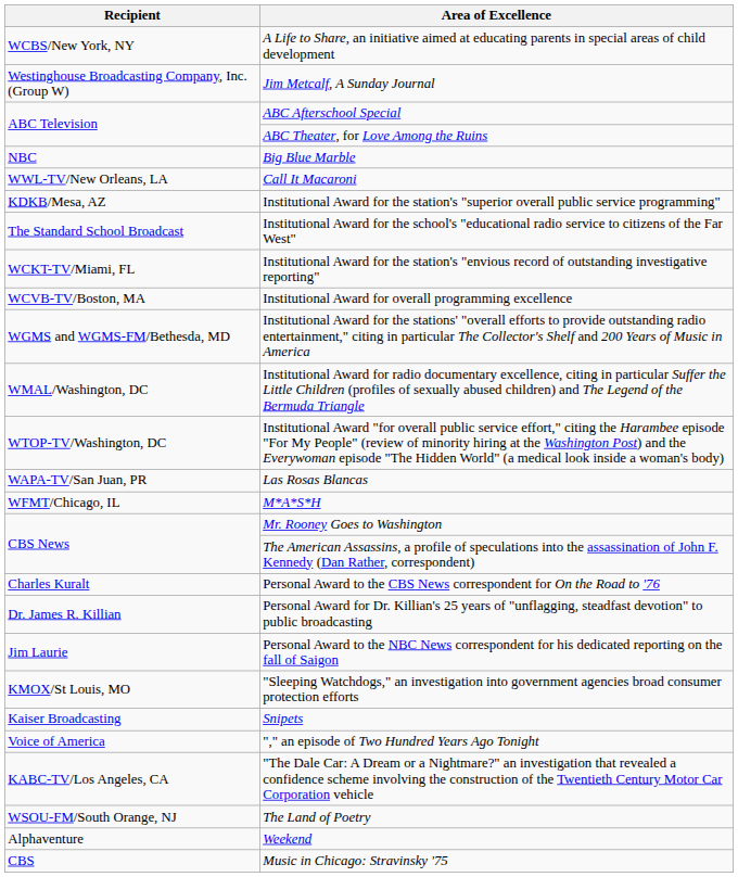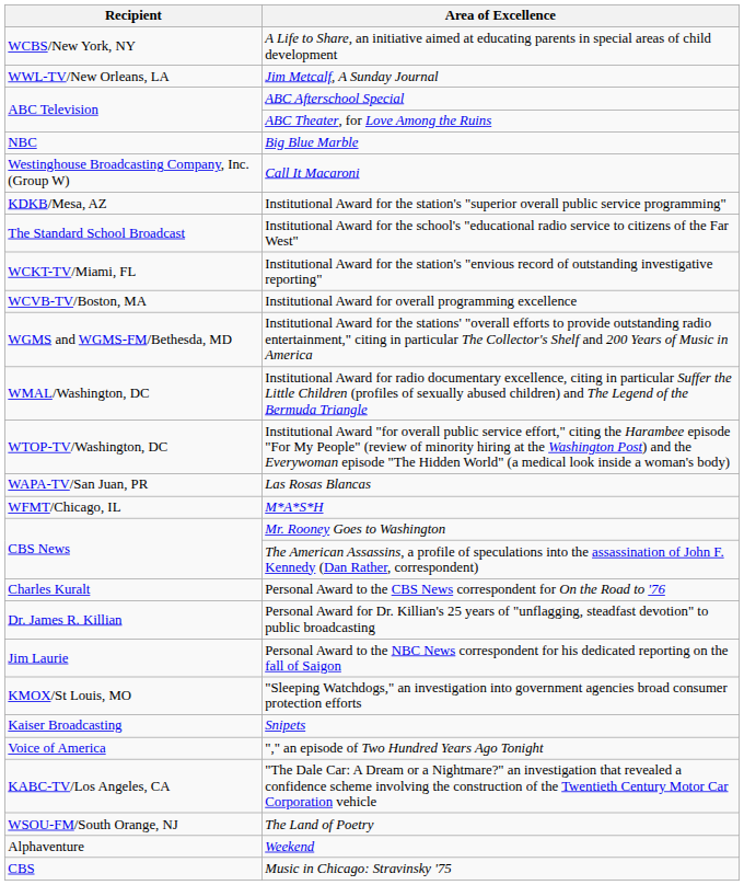Jim Metcalf, A Sunday Journal | Recipient: Westinghouse Broadcasting Company, Inc. (Group W) -> WWL-TV/New Orleans, LA
Call It Macaroni | Recipient: WWL-TV/New Orleans, LA -> Westinghouse Broadcasting Company, Inc. (Group W)
